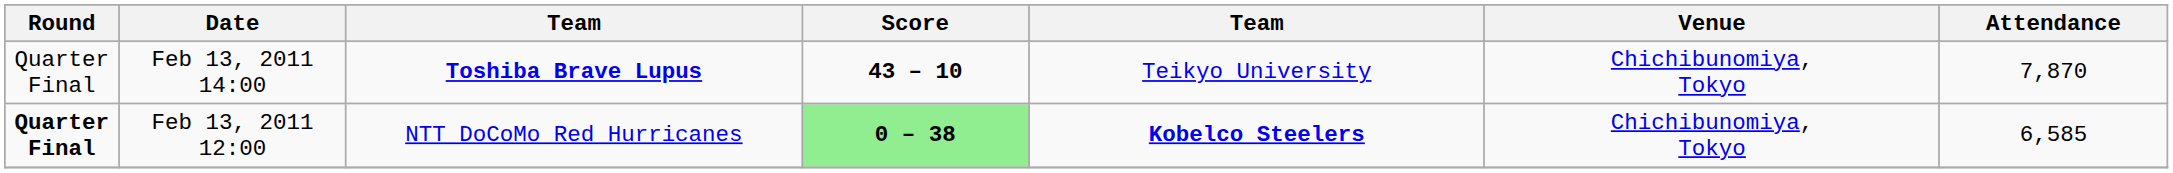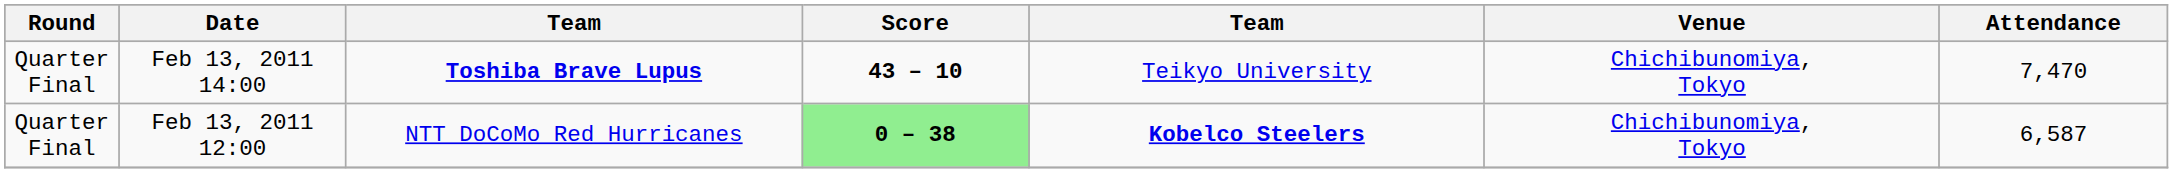Feb 13, 2011 14:00 | Attendance: 7,870 -> 7,470
Feb 13, 2011 12:00 | Round: bold -> normal
Feb 13, 2011 12:00 | Attendance: 6,585 -> 6,587
